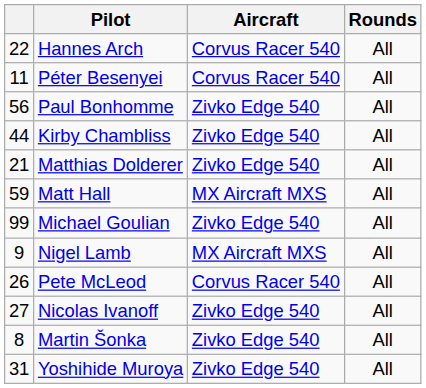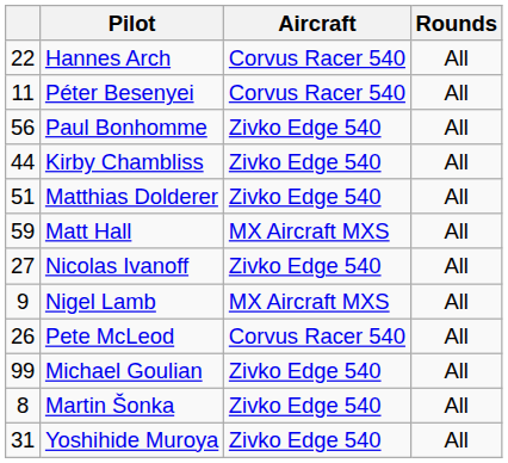Matthias Dolderer | column 1: 21 -> 51
rows swapped: Nicolas Ivanoff <-> Michael Goulian
